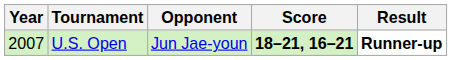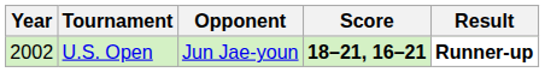U.S. Open | Year: 2007 -> 2002
